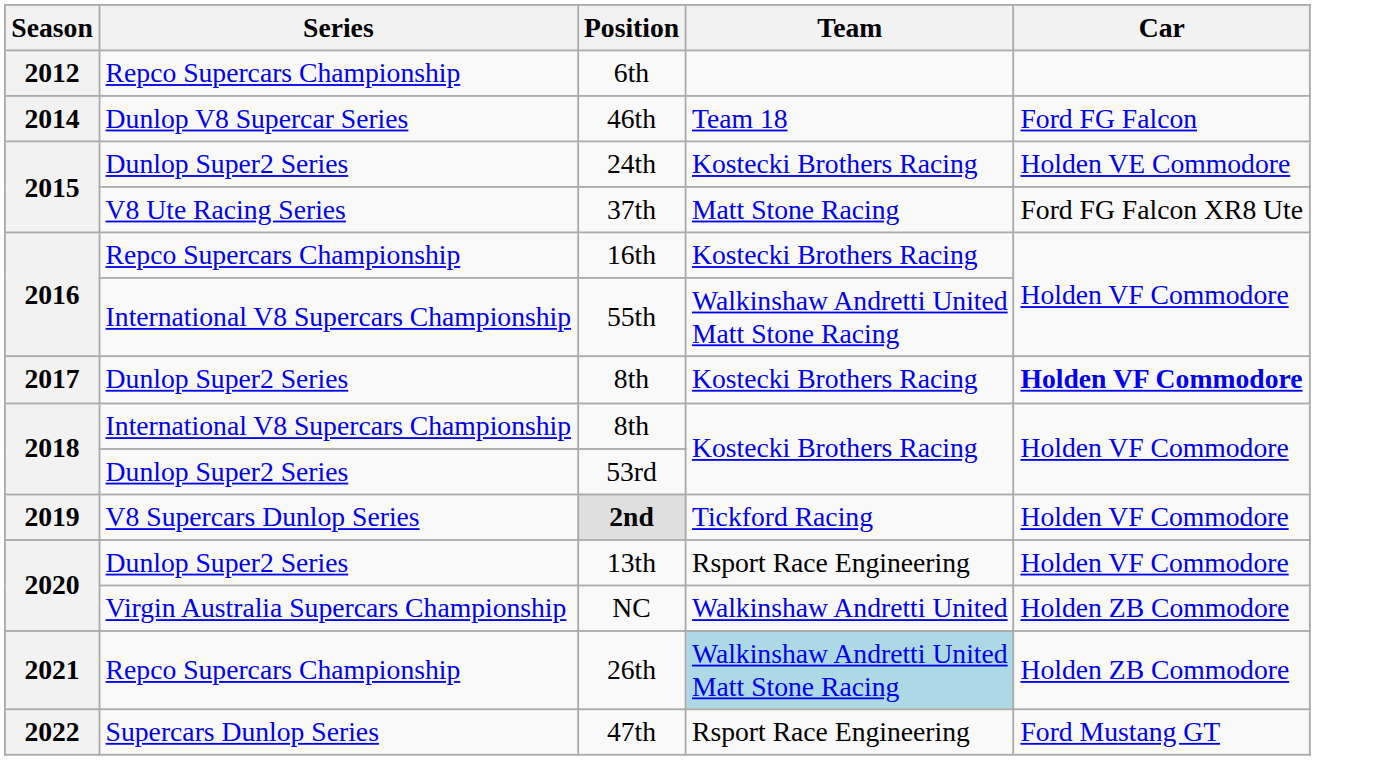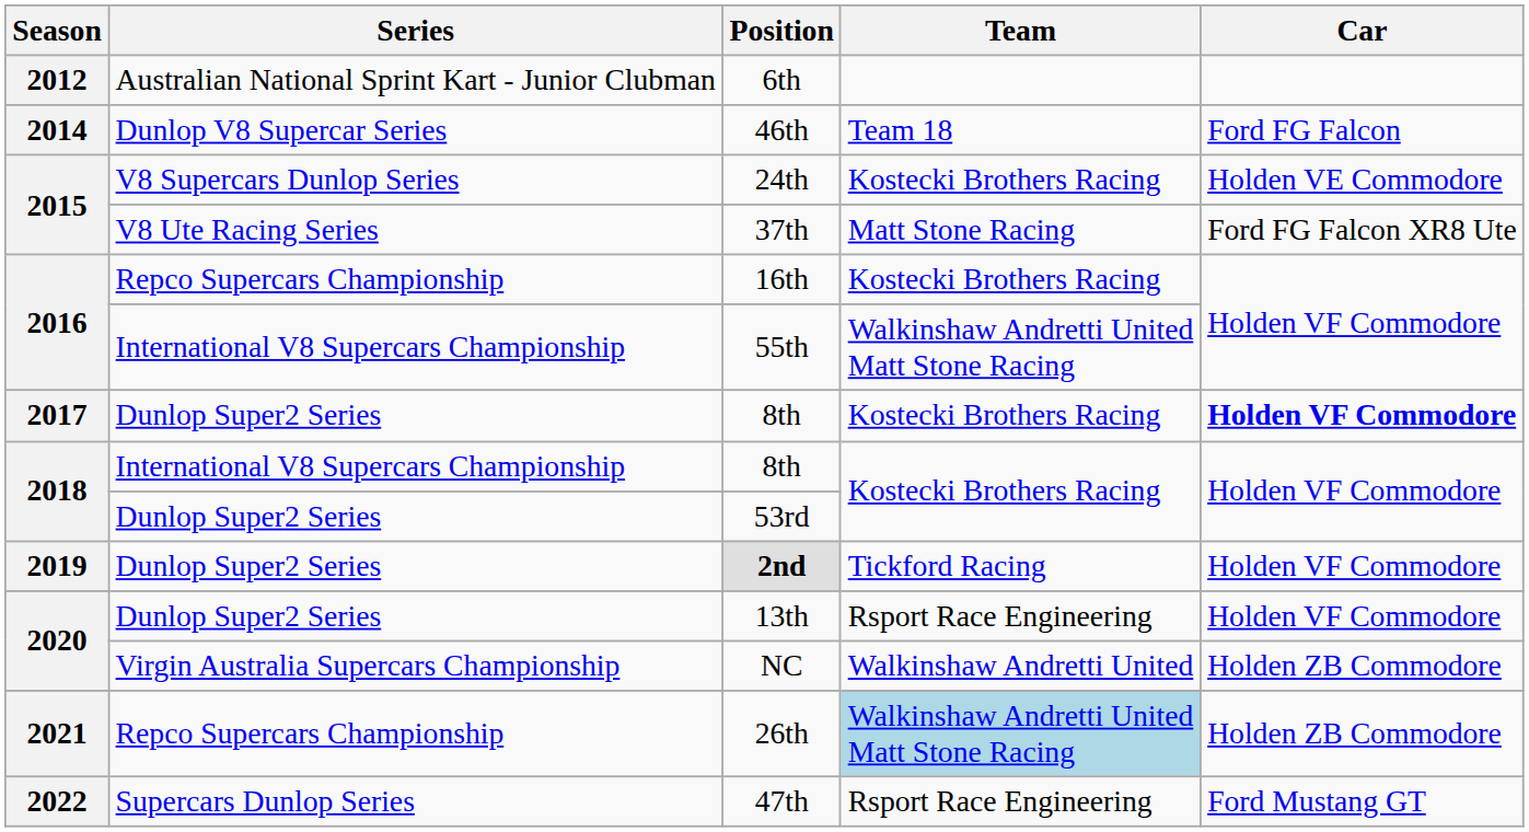6th | Series: Repco Supercars Championship -> Australian National Sprint Kart - Junior Clubman
24th | Series: Dunlop Super2 Series -> V8 Supercars Dunlop Series
2nd | Series: V8 Supercars Dunlop Series -> Dunlop Super2 Series
